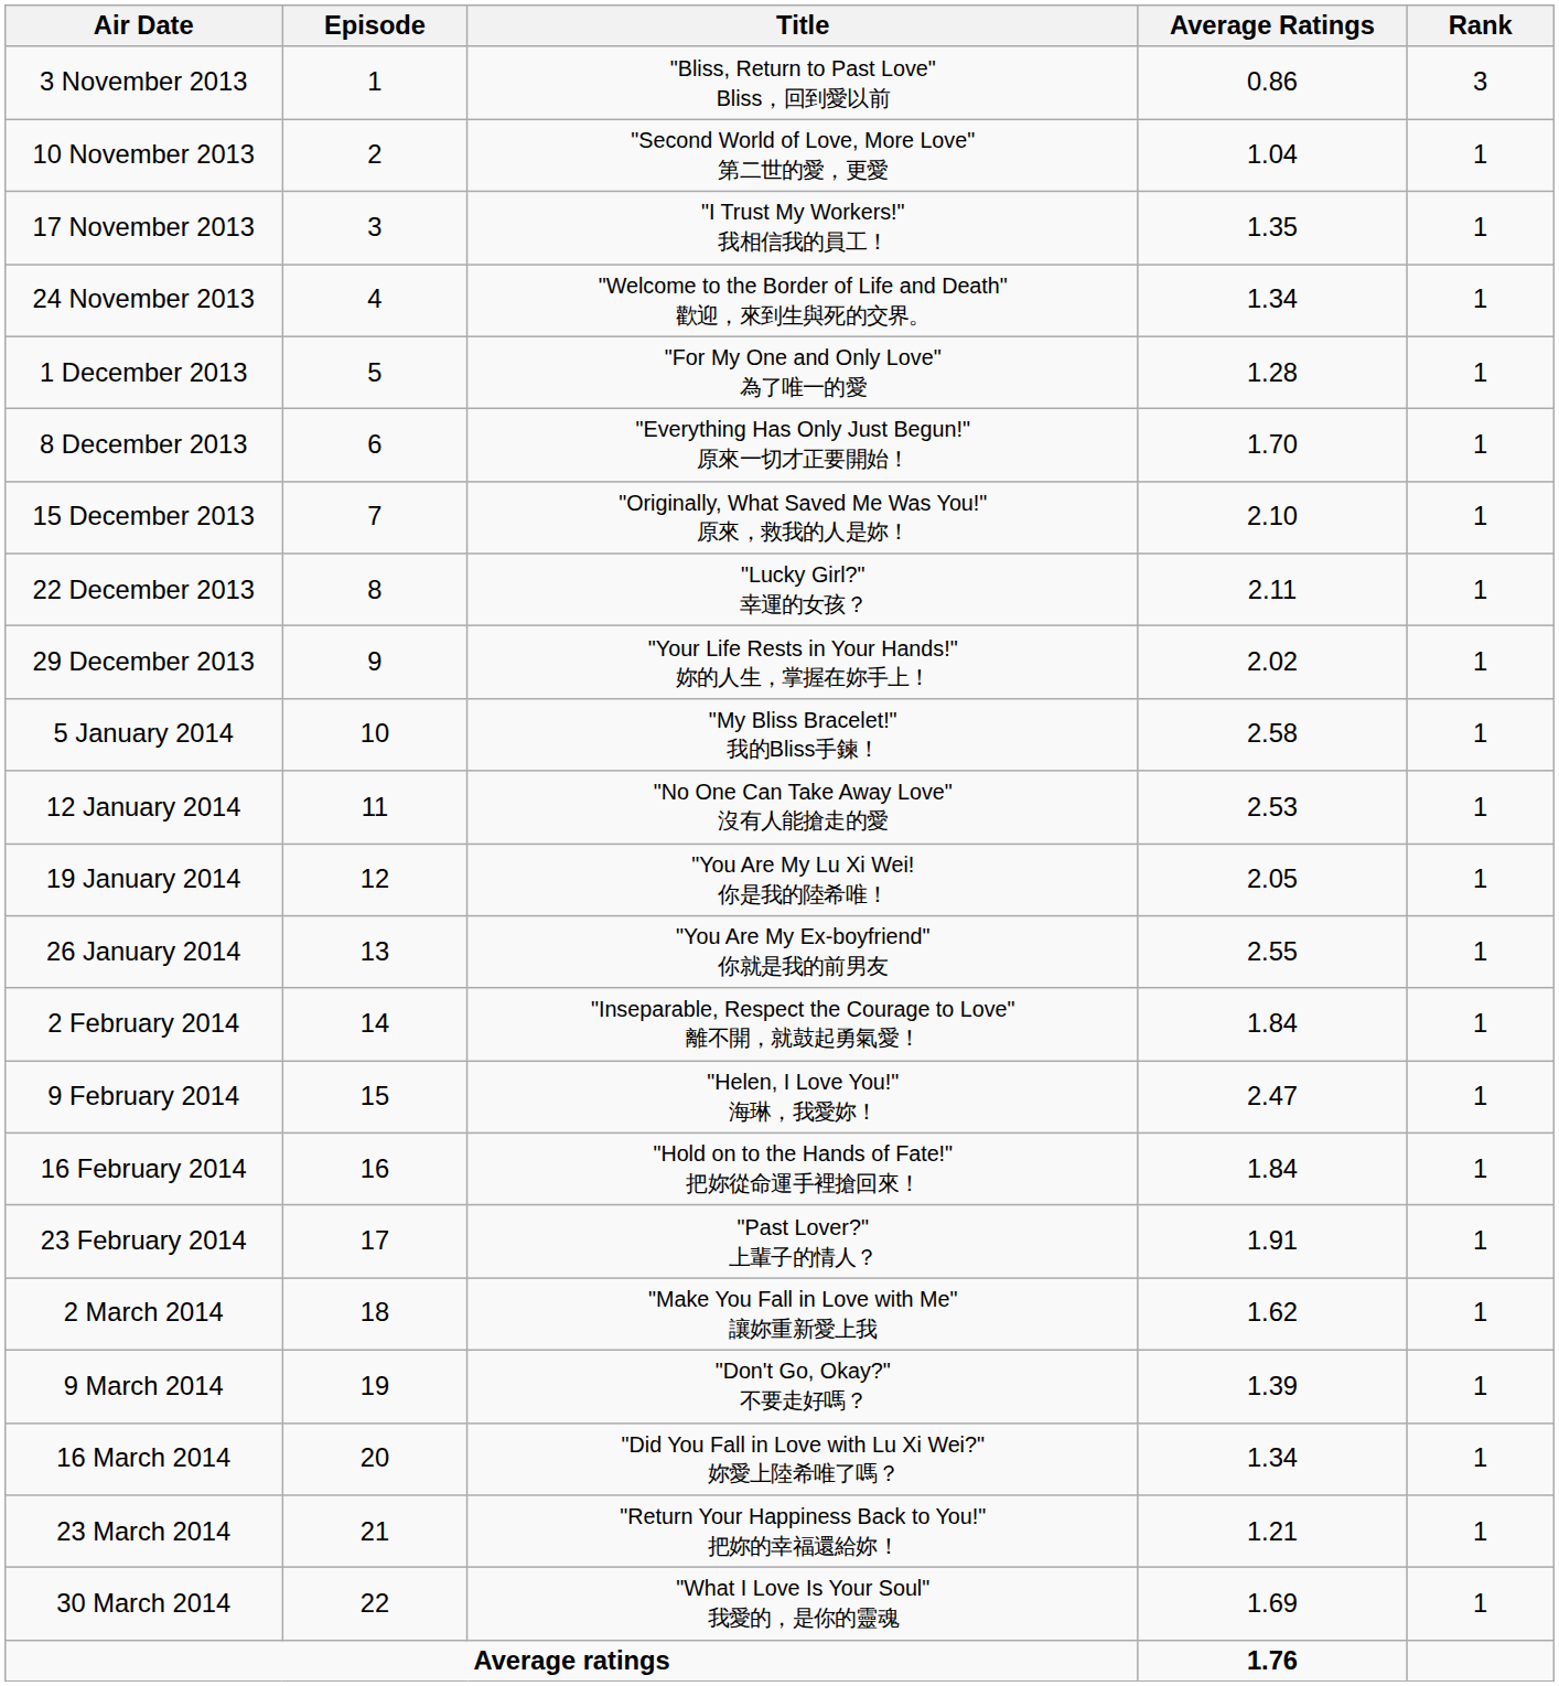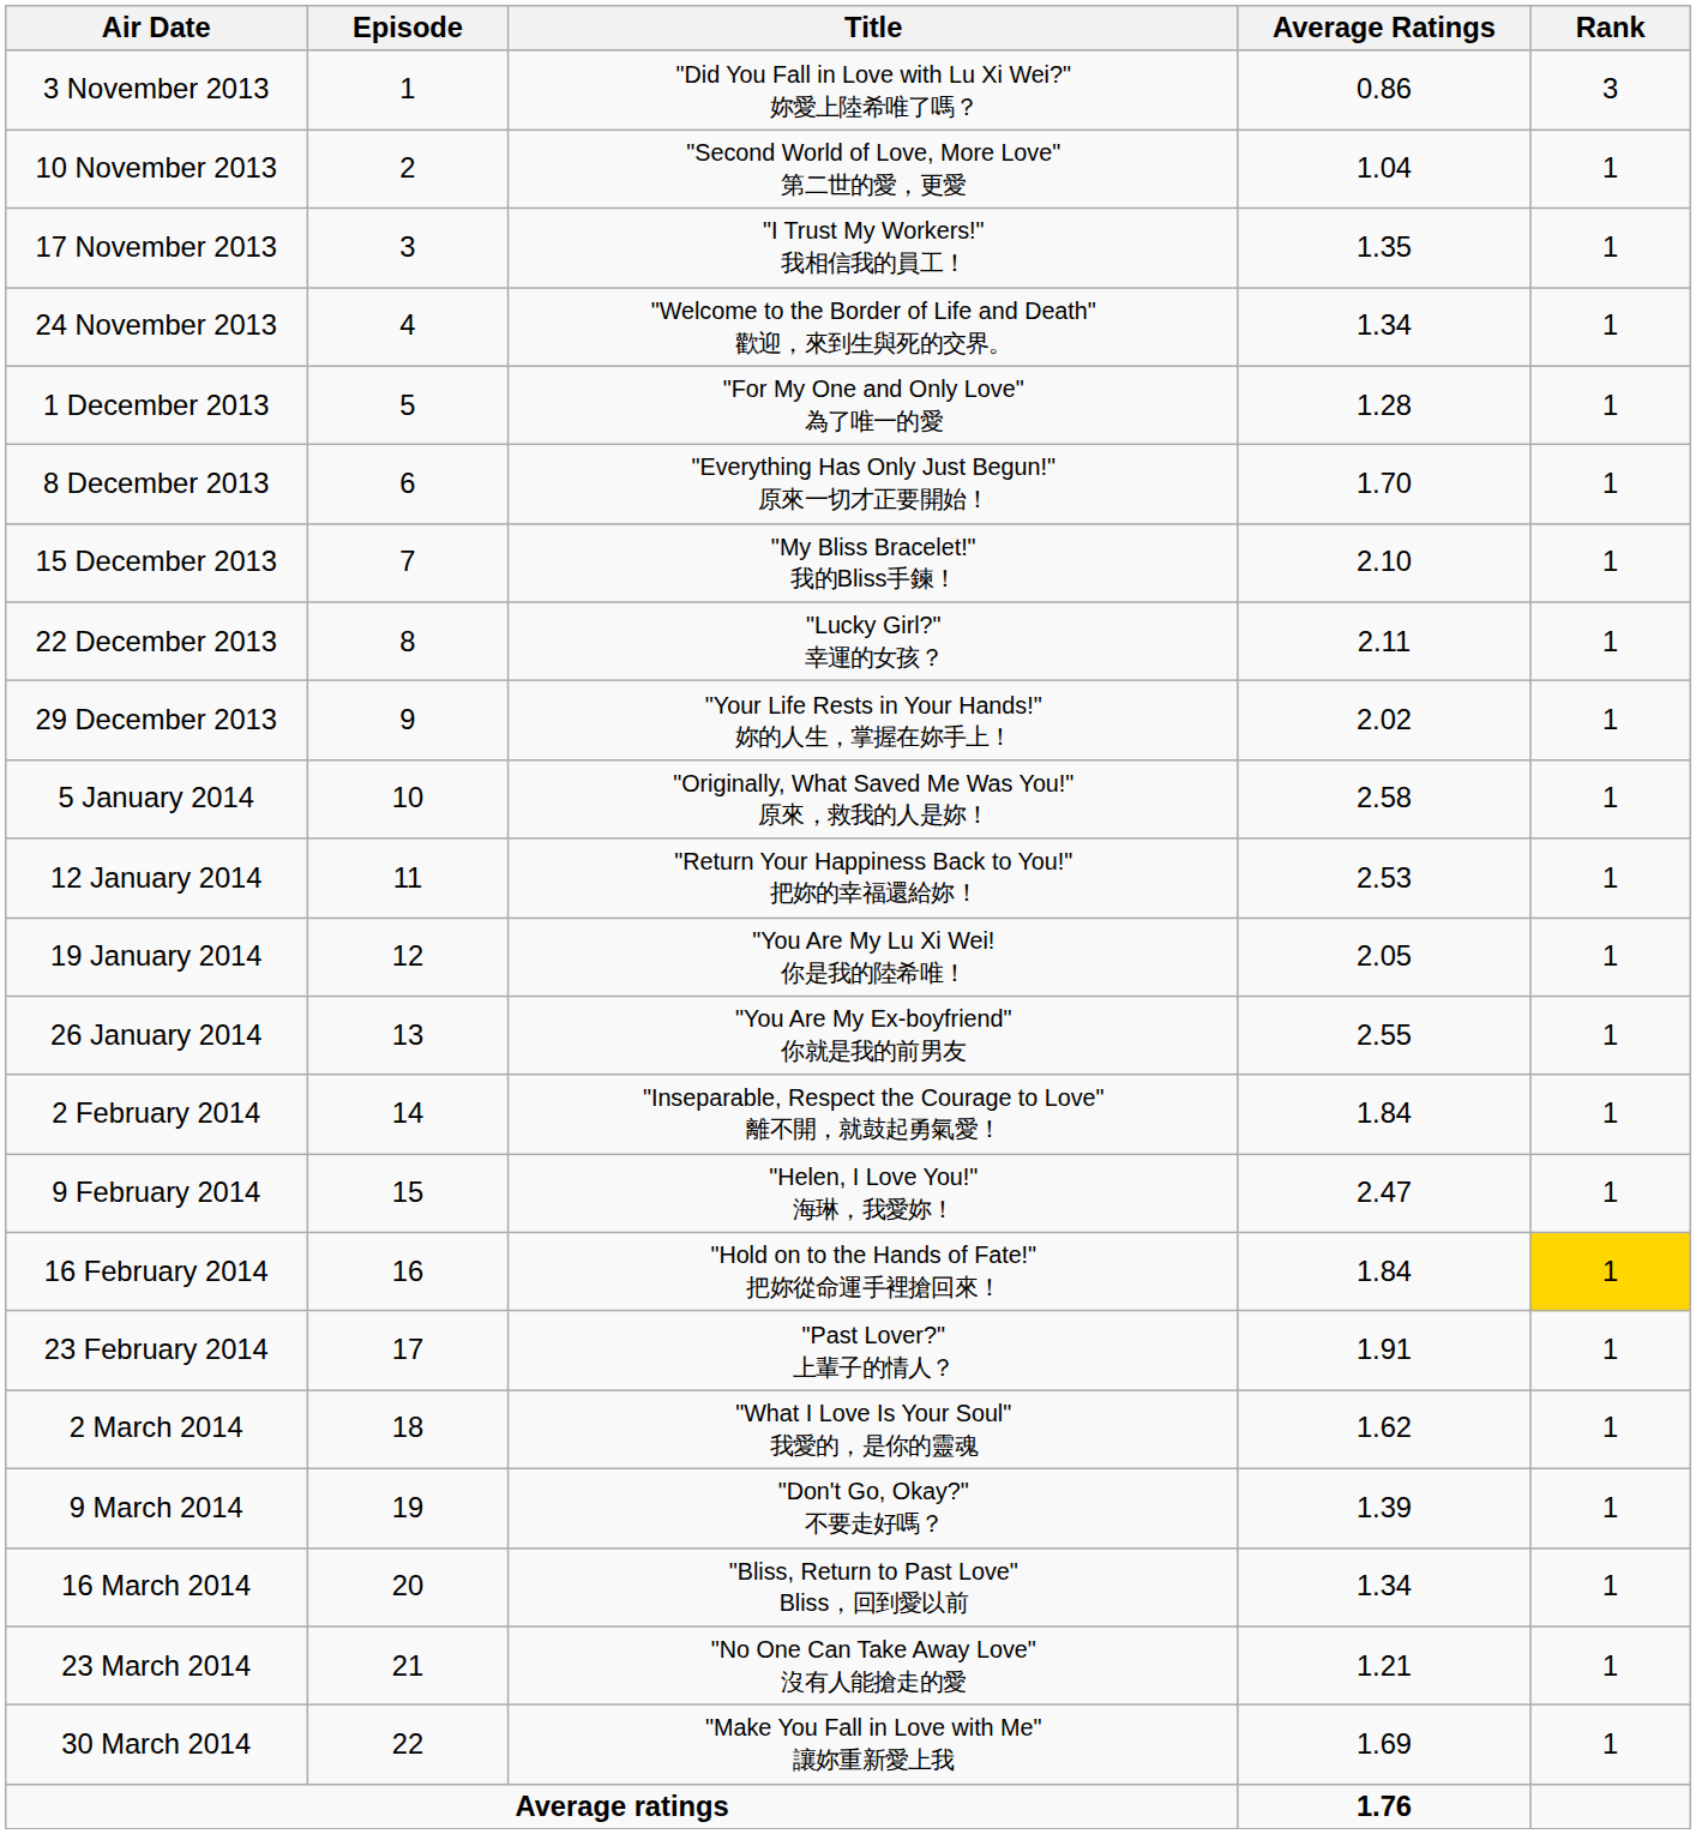3 November 2013 | Title: "Bliss, Return to Past Love" Bliss，回到愛以前 -> "Did You Fall in Love with Lu Xi Wei?" 妳愛上陸希唯了嗎？
15 December 2013 | Title: "Originally, What Saved Me Was You!" 原來，救我的人是妳！ -> "My Bliss Bracelet!" 我的Bliss手鍊！
5 January 2014 | Title: "My Bliss Bracelet!" 我的Bliss手鍊！ -> "Originally, What Saved Me Was You!" 原來，救我的人是妳！
12 January 2014 | Title: "No One Can Take Away Love" 沒有人能搶走的愛 -> "Return Your Happiness Back to You!" 把妳的幸福還給妳！
16 February 2014 | Rank: no background -> gold background
2 March 2014 | Title: "Make You Fall in Love with Me" 讓妳重新愛上我 -> "What I Love Is Your Soul" 我愛的，是你的靈魂
16 March 2014 | Title: "Did You Fall in Love with Lu Xi Wei?" 妳愛上陸希唯了嗎？ -> "Bliss, Return to Past Love" Bliss，回到愛以前
23 March 2014 | Title: "Return Your Happiness Back to You!" 把妳的幸福還給妳！ -> "No One Can Take Away Love" 沒有人能搶走的愛
30 March 2014 | Title: "What I Love Is Your Soul" 我愛的，是你的靈魂 -> "Make You Fall in Love with Me" 讓妳重新愛上我
